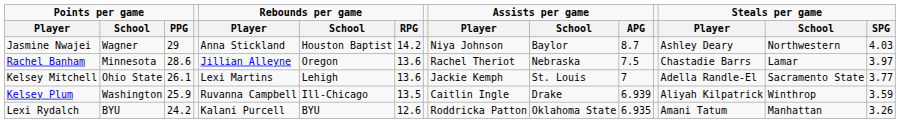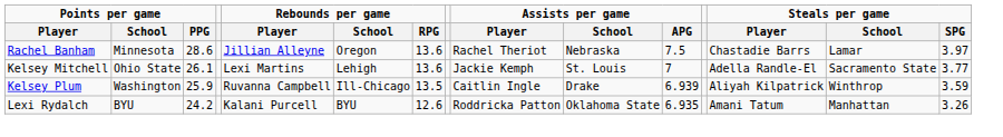- row: Jasmine Nwajei | Wagner | 29 | Anna Stickland | Houston Baptist | 14.2 | Niya Johnson | Baylor | 8.7 | Ashley Deary | Northwestern | 4.03
